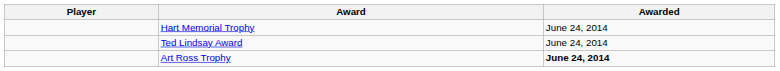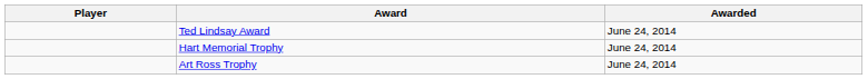rows swapped: Hart Memorial Trophy <-> Ted Lindsay Award
Art Ross Trophy | Awarded: bold -> normal
